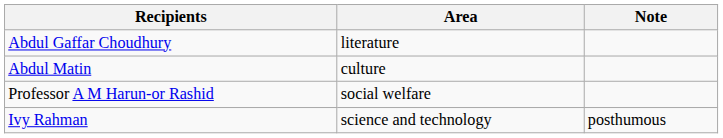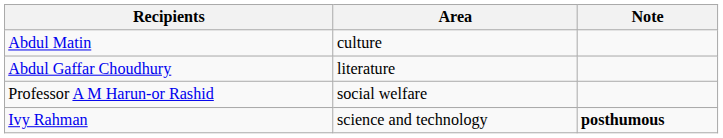rows swapped: Abdul Gaffar Choudhury <-> Abdul Matin
Ivy Rahman | Note: normal -> bold
